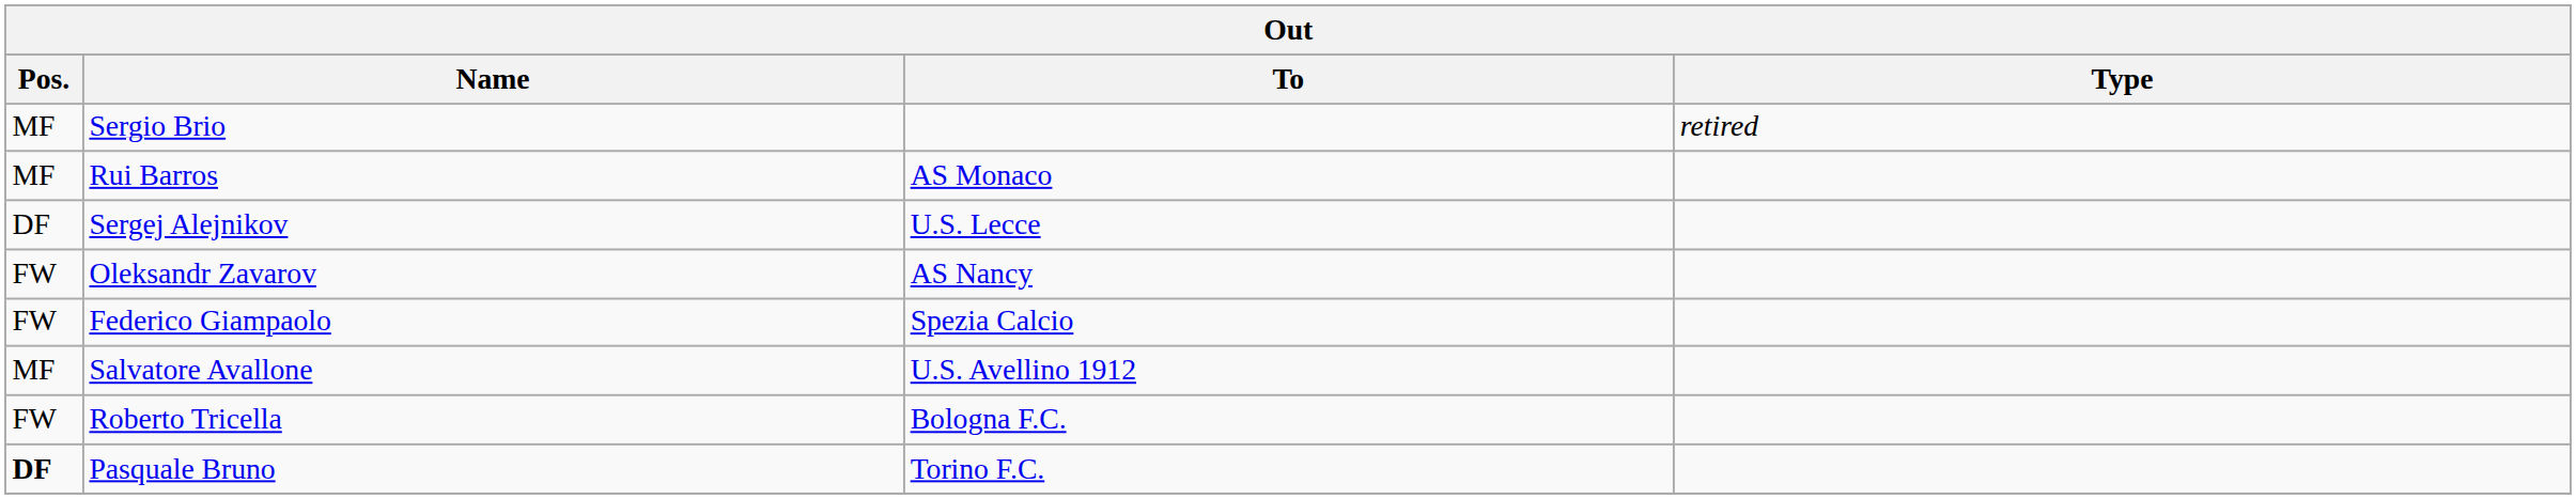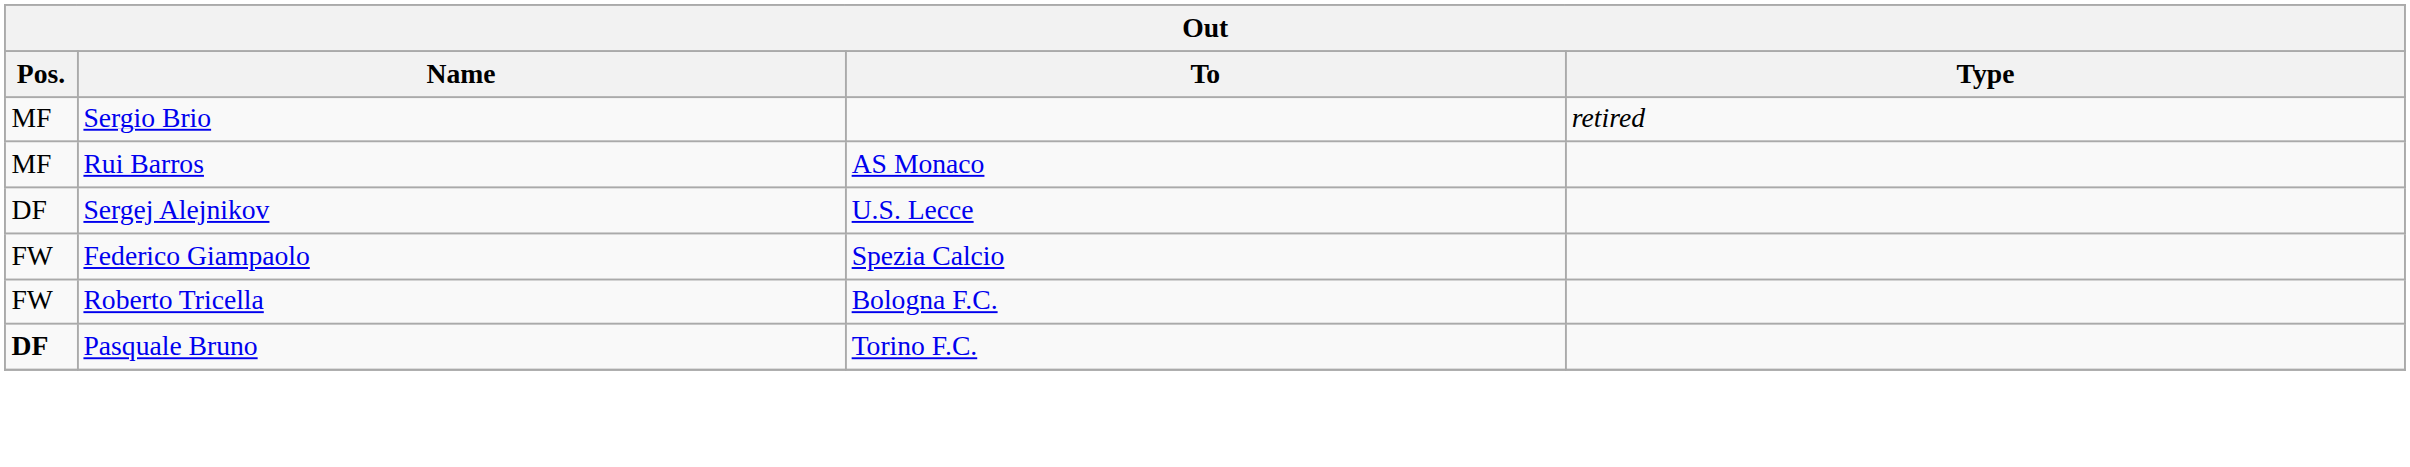- row: FW | Oleksandr Zavarov | AS Nancy
- row: MF | Salvatore Avallone | U.S. Avellino 1912
